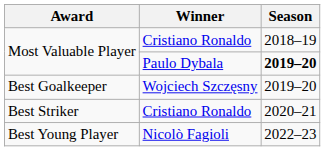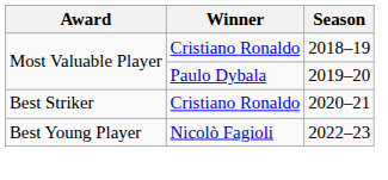Most Valuable Player / Paulo Dybala | Season: bold -> normal
- row: Best Goalkeeper | Wojciech Szczęsny | 2019–20
